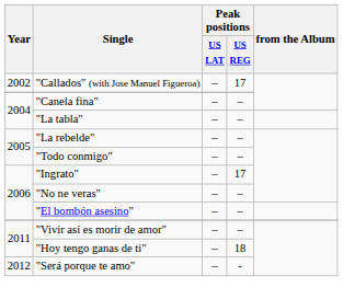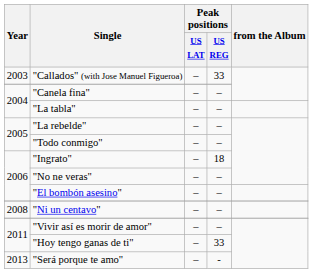"Callados" (with Jose Manuel Figueroa) | Year: 2002 -> 2003
"Callados" (with Jose Manuel Figueroa) | Peak positions / US REG: 17 -> 33
"Ingrato" | Peak positions / US REG: 17 -> 18
+ row: 2008 | "Ni un centavo" | – | –
"Hoy tengo ganas de ti" | Peak positions / US REG: 18 -> 33
"Será porque te amo" | Year: 2012 -> 2013
